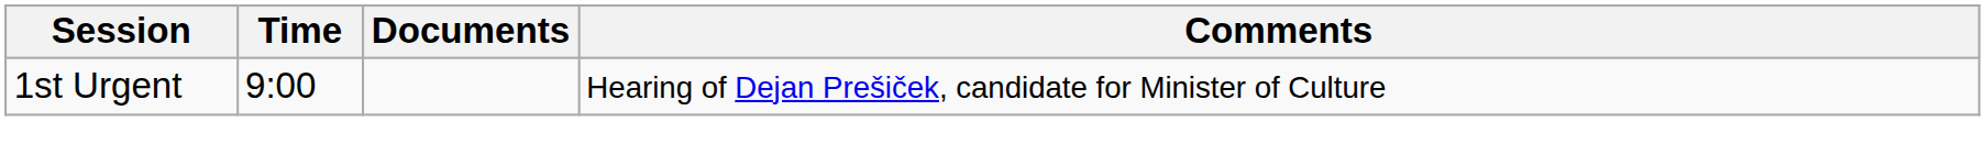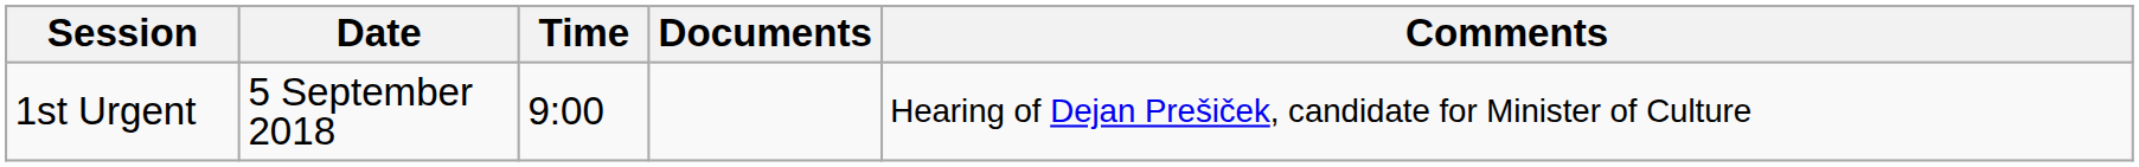+ column: Date | 5 September 2018
